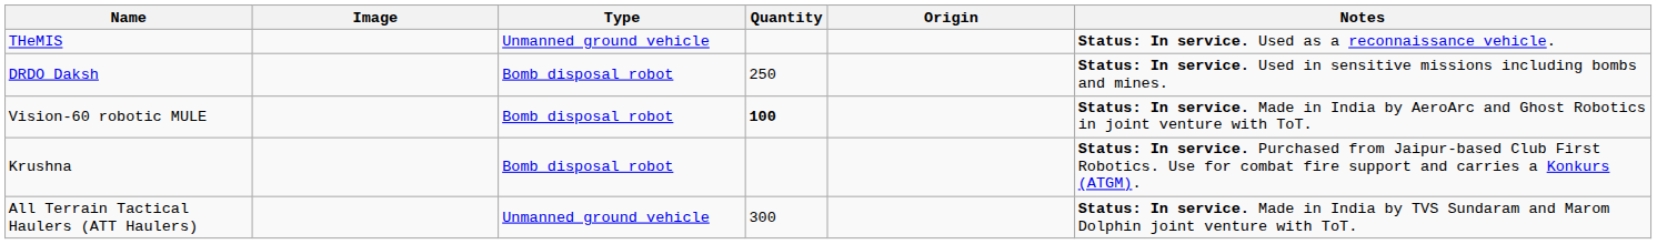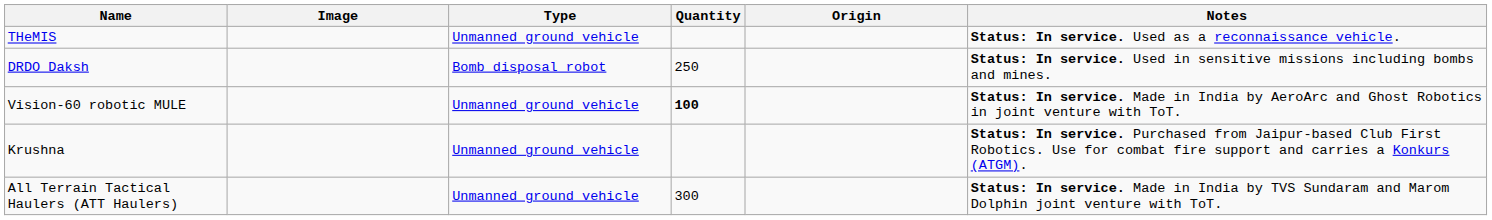Vision-60 robotic MULE | Type: Bomb disposal robot -> Unmanned ground vehicle
Krushna | Type: Bomb disposal robot -> Unmanned ground vehicle
